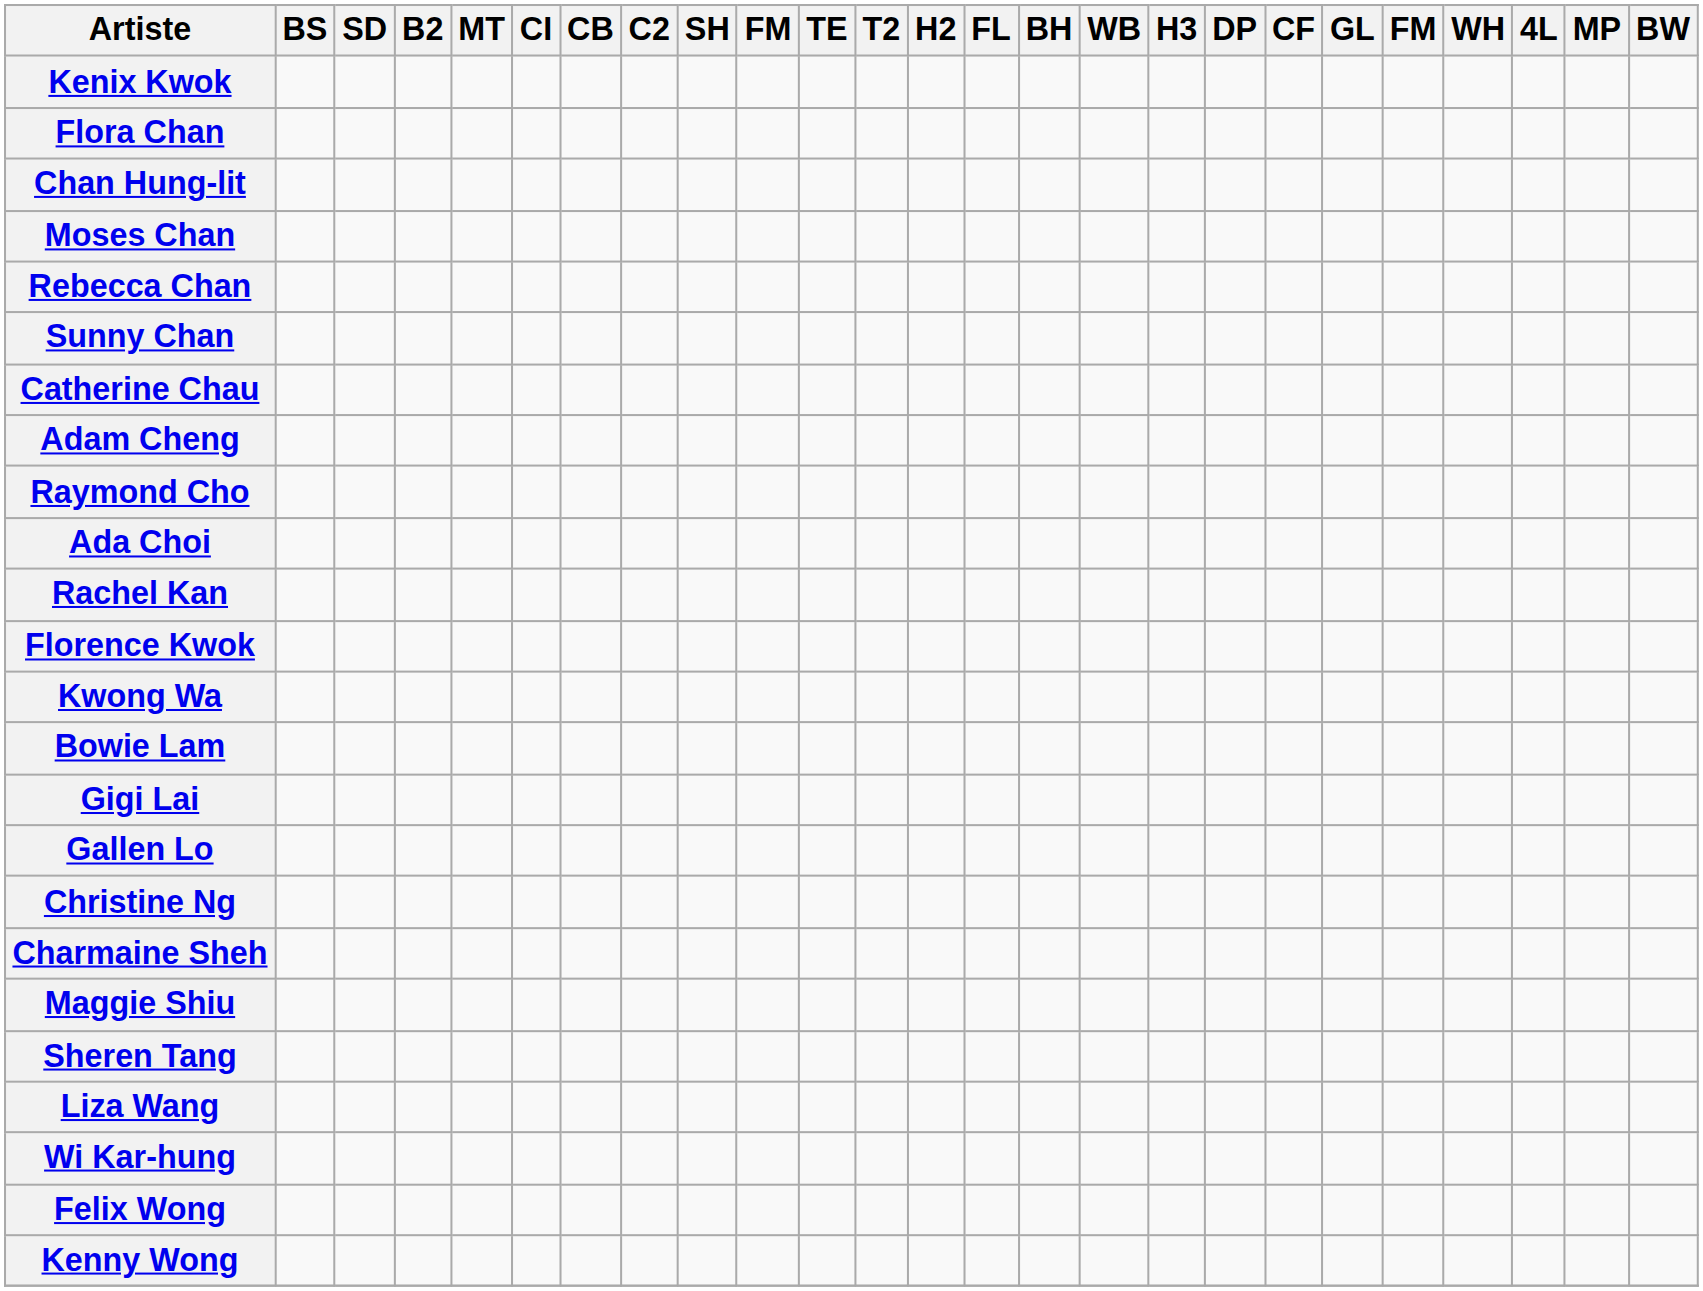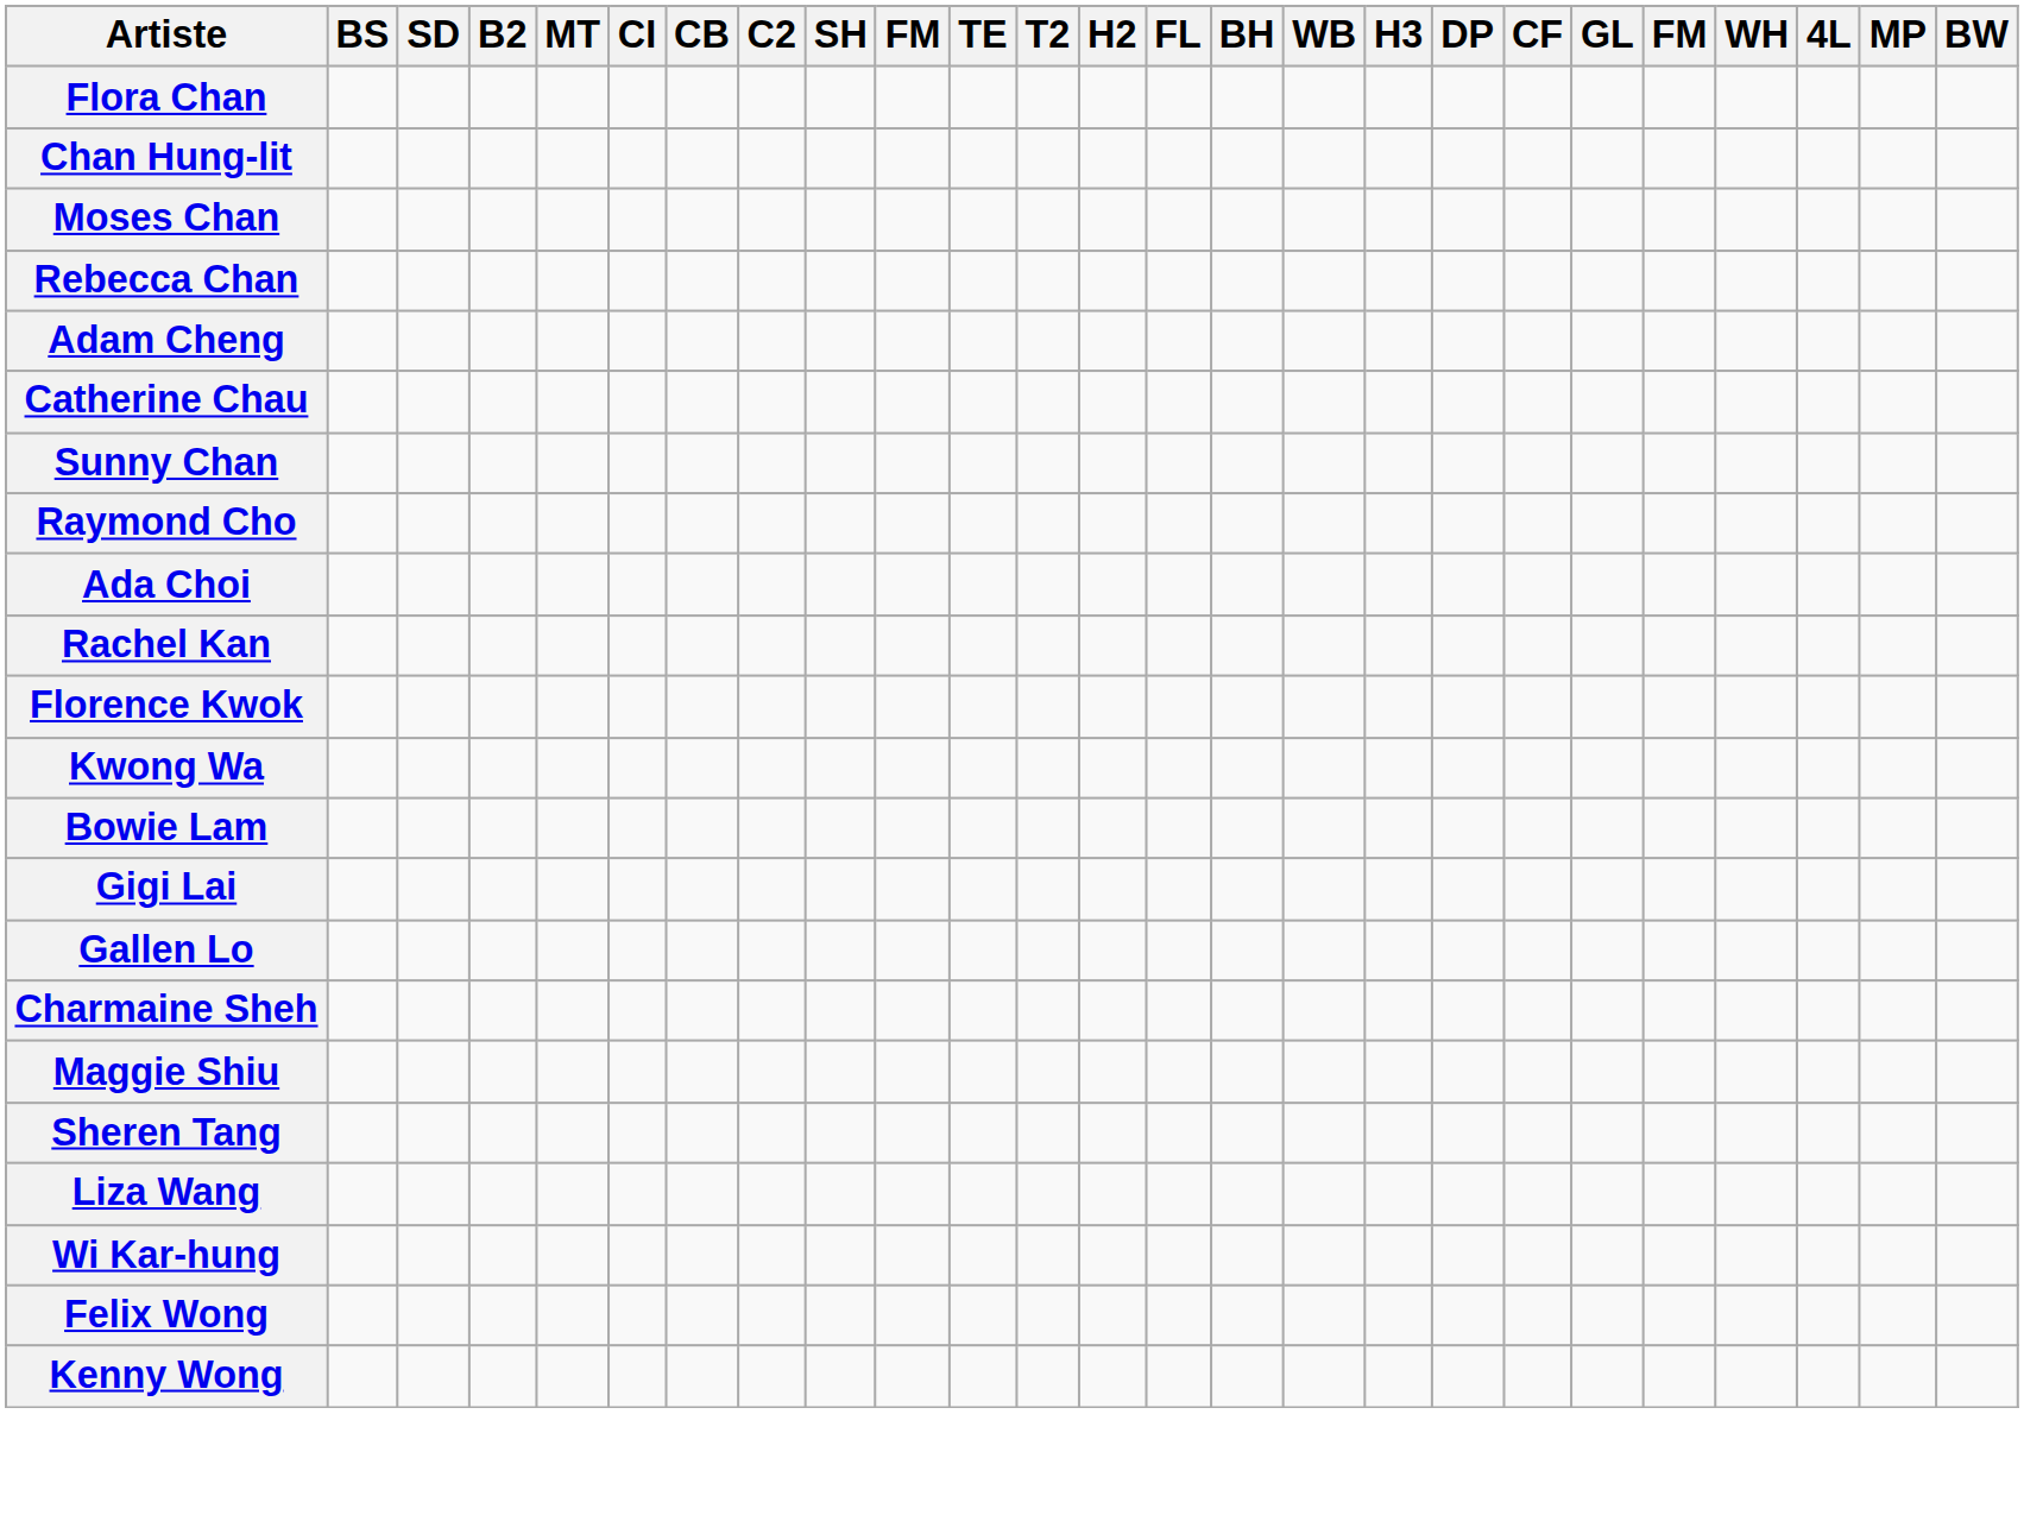- row: Kenix Kwok
rows swapped: Sunny Chan <-> Adam Cheng
- row: Christine Ng
